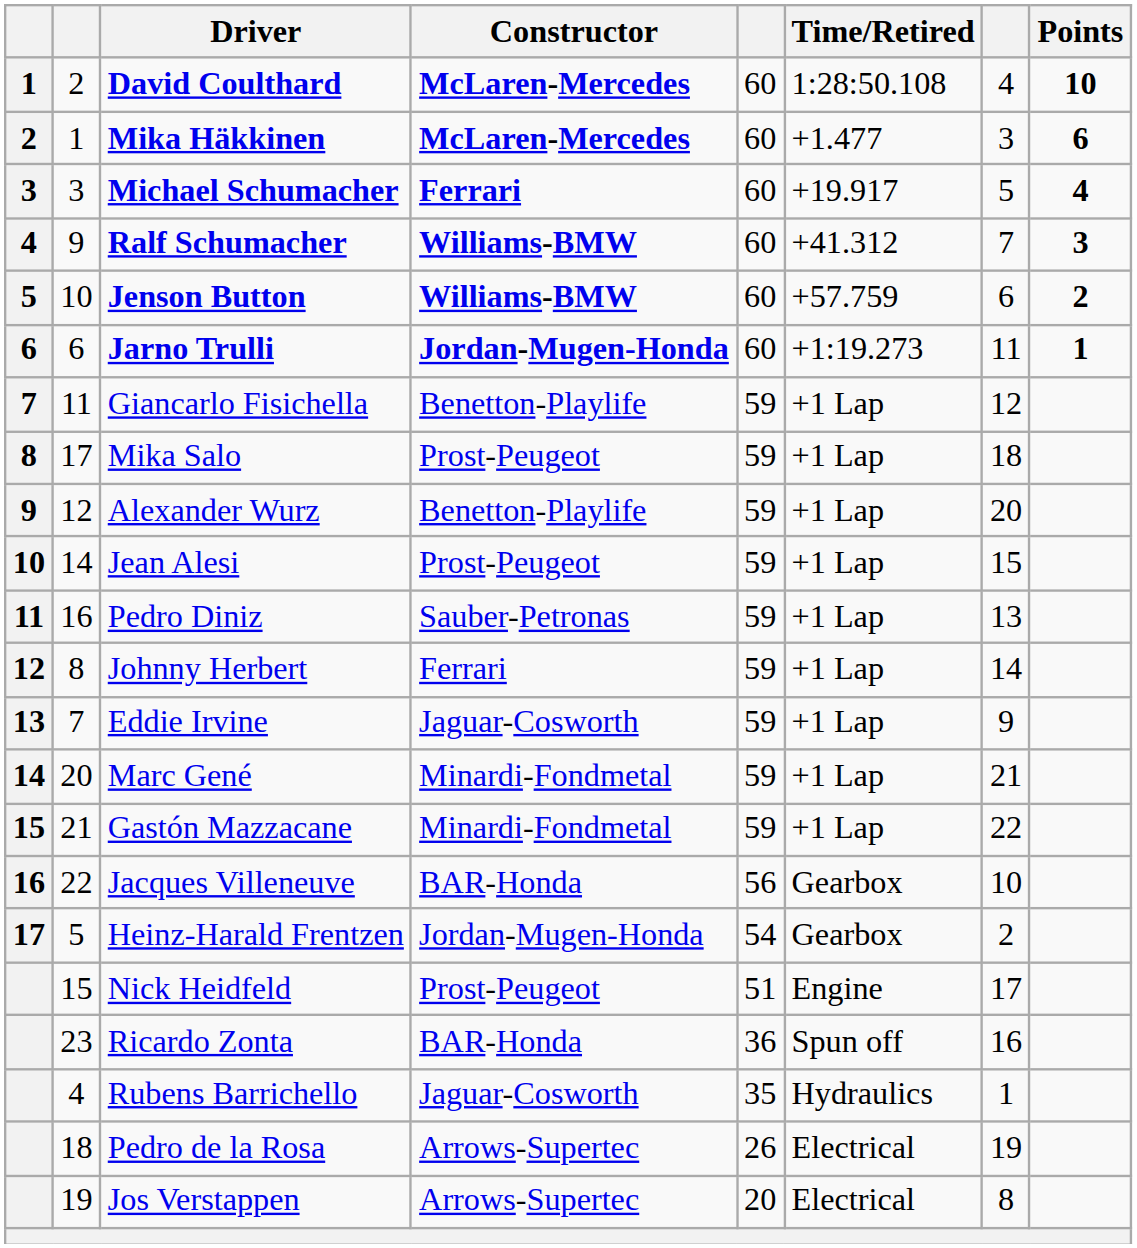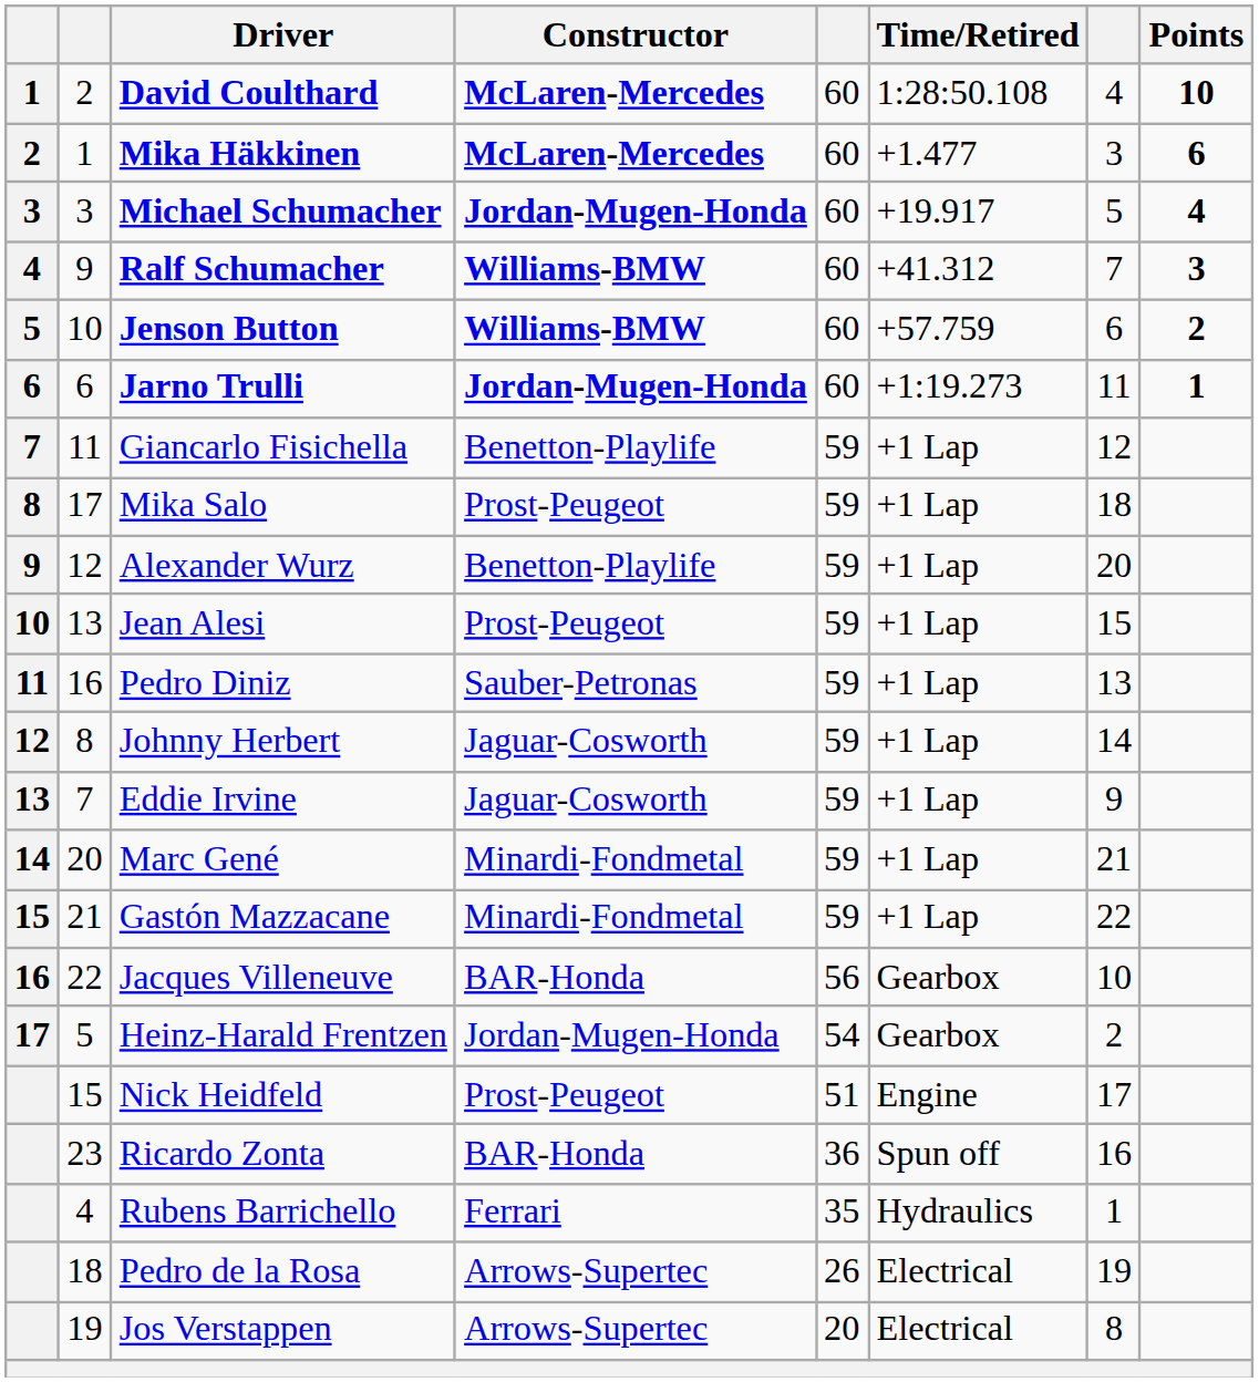Michael Schumacher | Constructor: Ferrari -> Jordan-Mugen-Honda
Jean Alesi | column 2: 14 -> 13
Johnny Herbert | Constructor: Ferrari -> Jaguar-Cosworth
Rubens Barrichello | Constructor: Jaguar-Cosworth -> Ferrari
